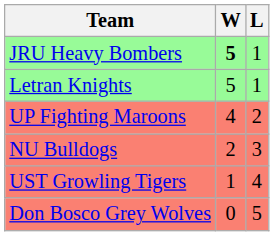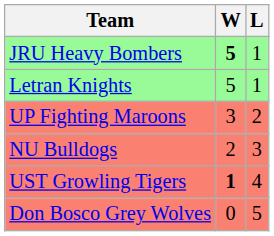UP Fighting Maroons | W: 4 -> 3
UST Growling Tigers | W: normal -> bold
